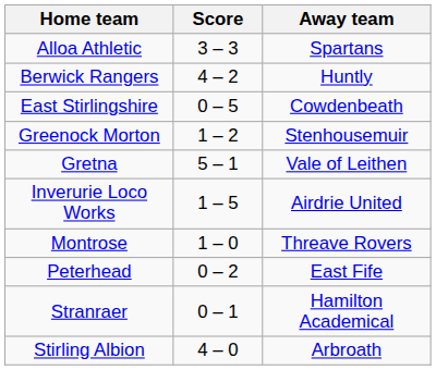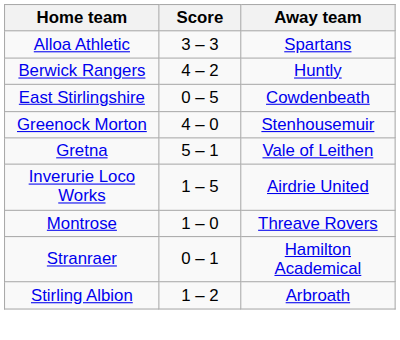Greenock Morton | Score: 1 – 2 -> 4 – 0
- row: Peterhead | 0 – 2 | East Fife
Stirling Albion | Score: 4 – 0 -> 1 – 2
